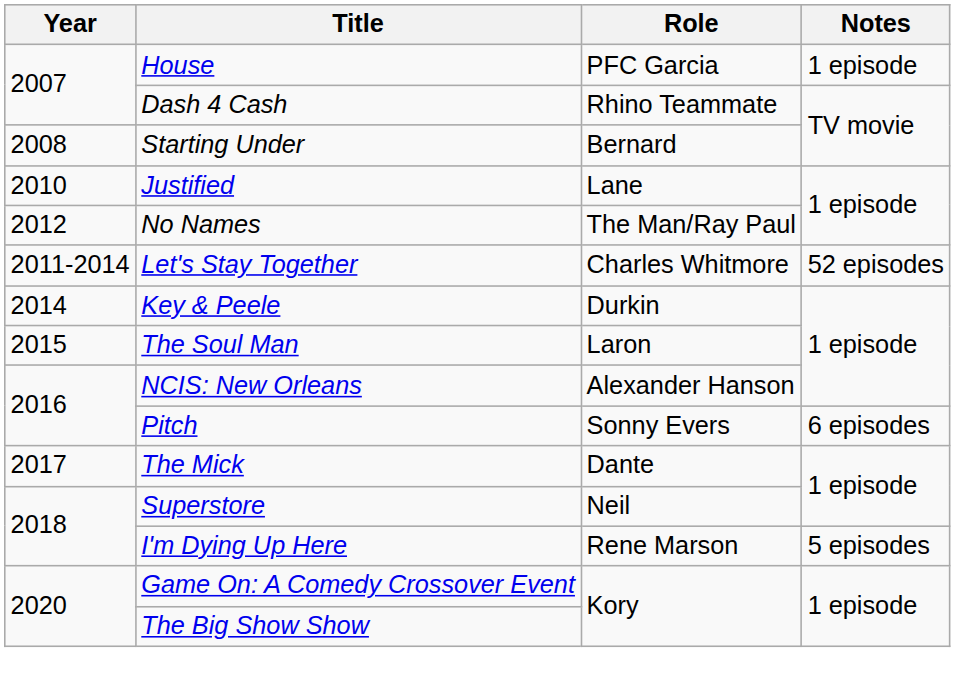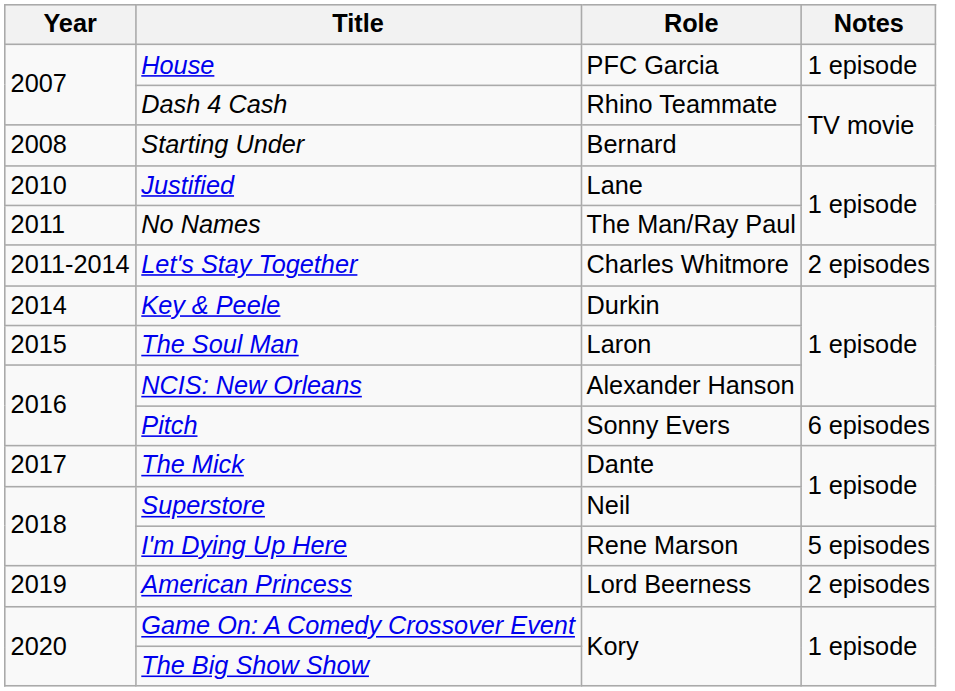No Names | Year: 2012 -> 2011
Let's Stay Together | Notes: 52 episodes -> 2 episodes
+ row: 2019 | American Princess | Lord Beerness | 2 episodes
